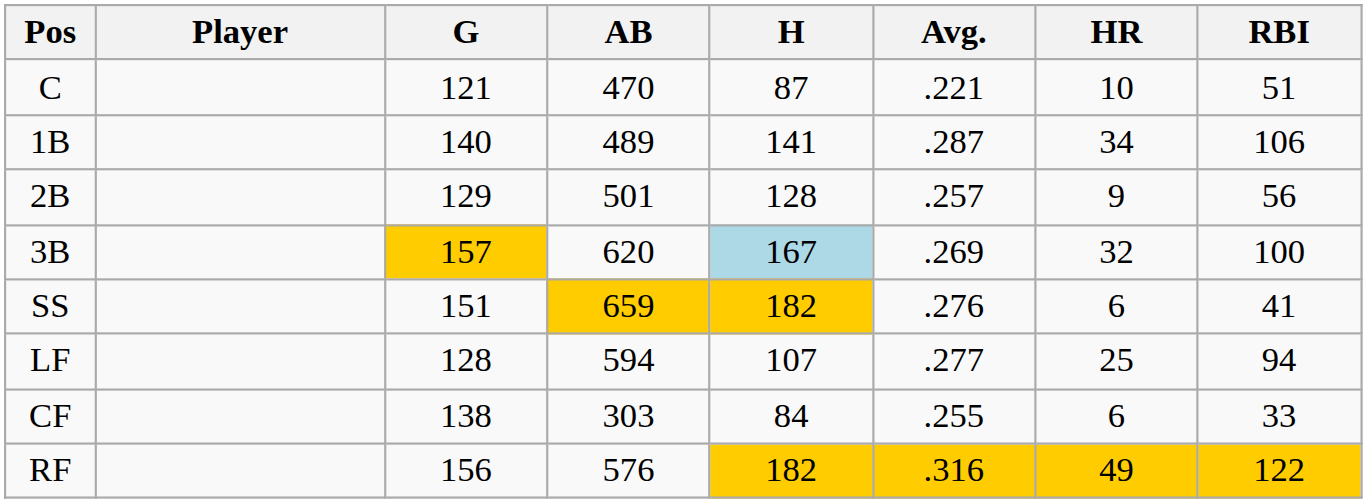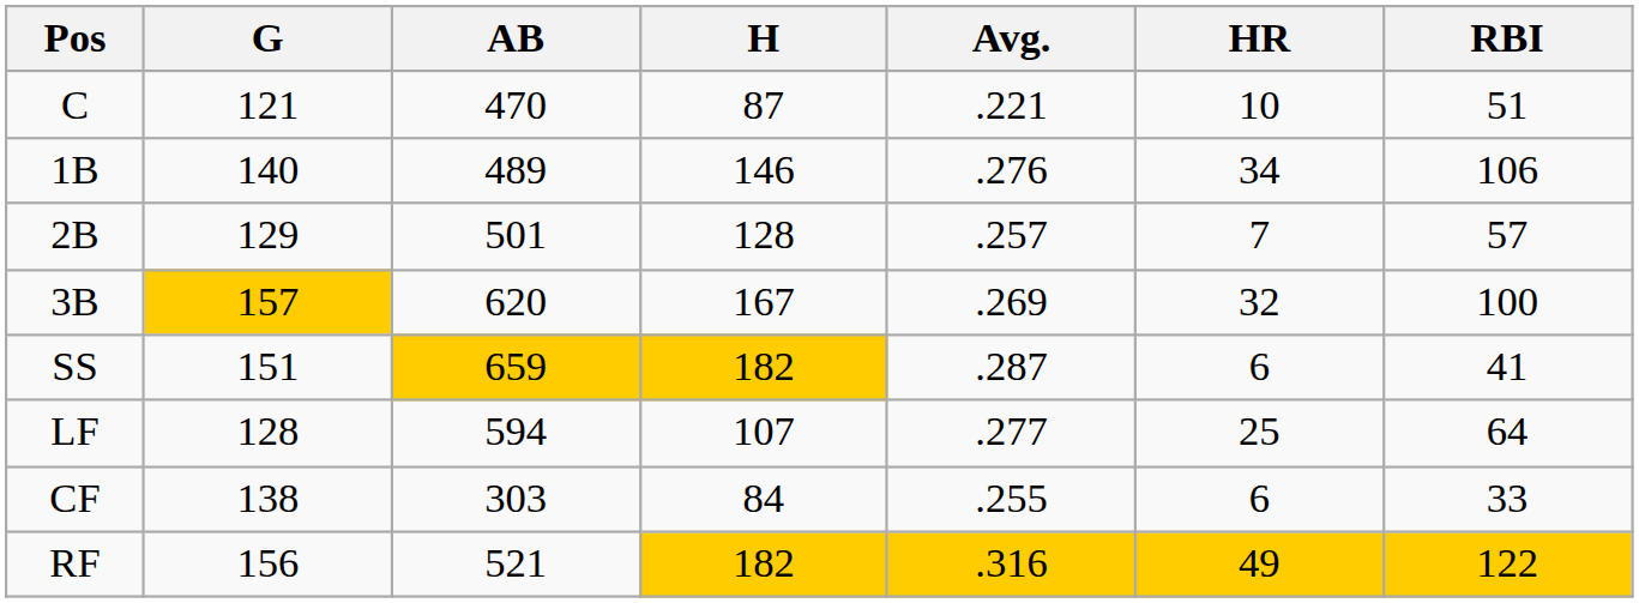- column: Player
1B | H: 141 -> 146
1B | Avg.: .287 -> .276
2B | HR: 9 -> 7
2B | RBI: 56 -> 57
3B | H: lightblue background -> no background
SS | Avg.: .276 -> .287
LF | RBI: 94 -> 64
RF | AB: 576 -> 521
